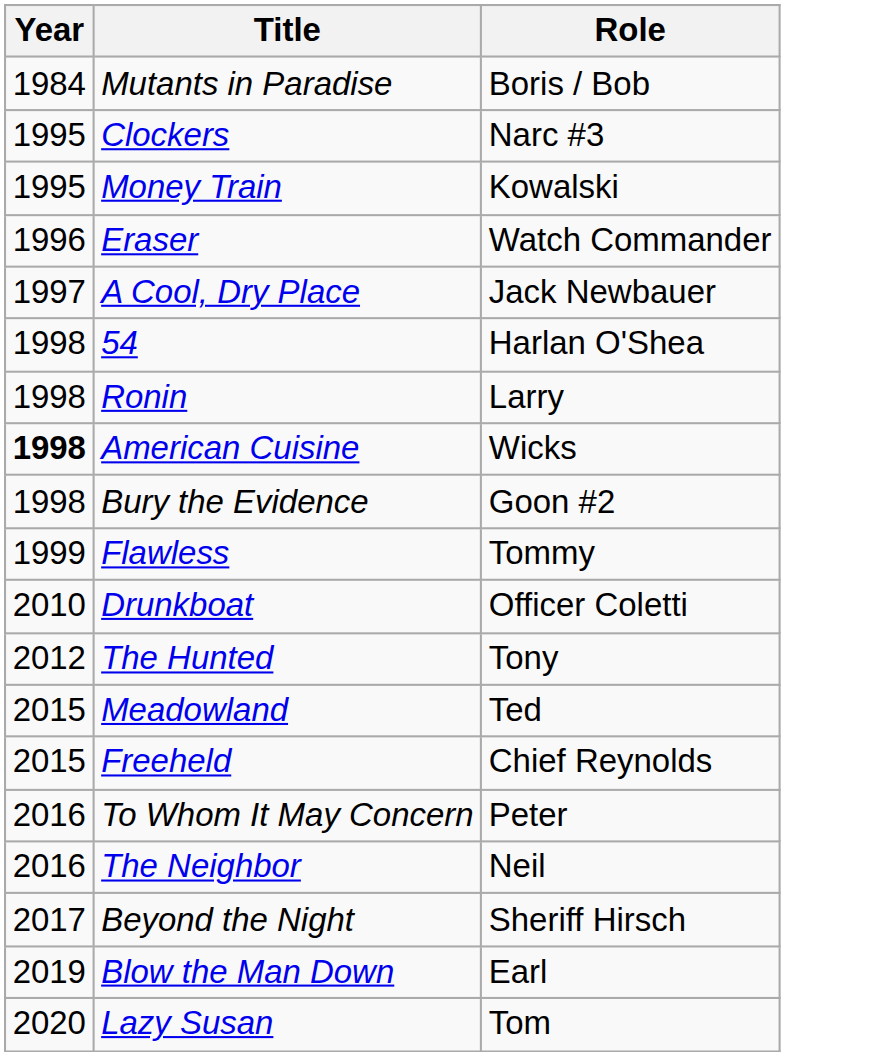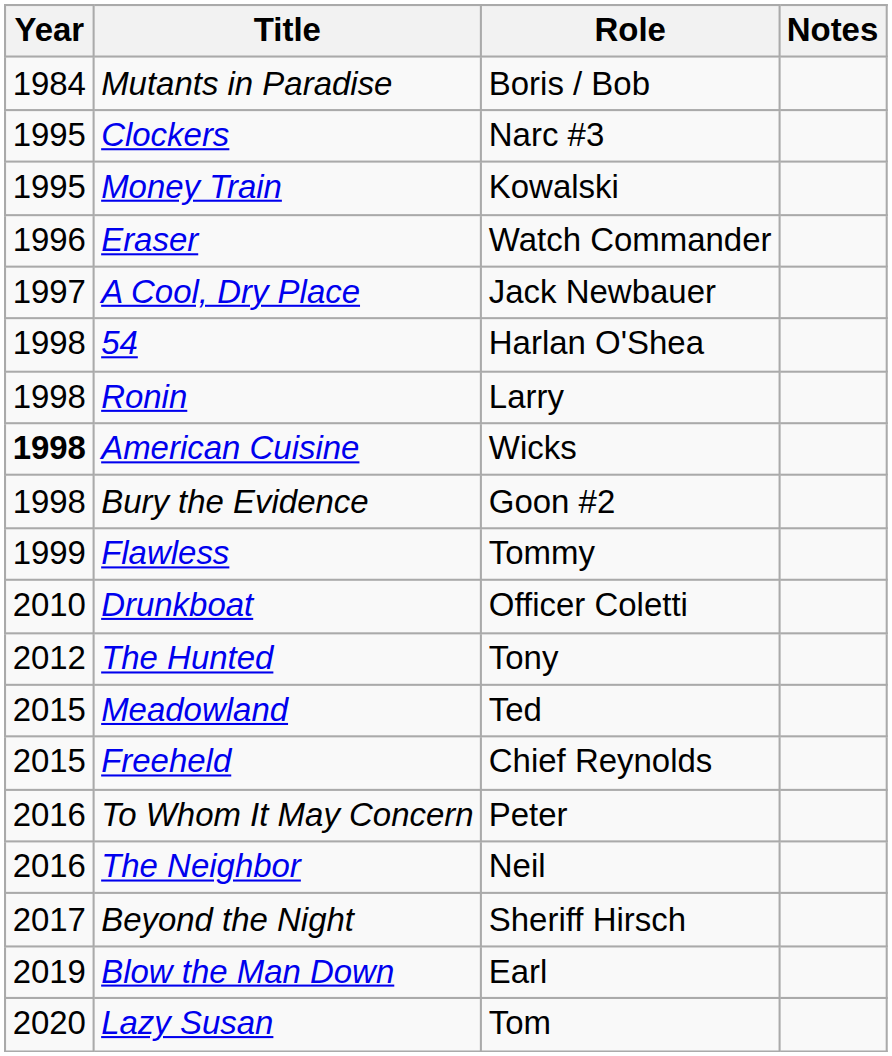+ column: Notes
